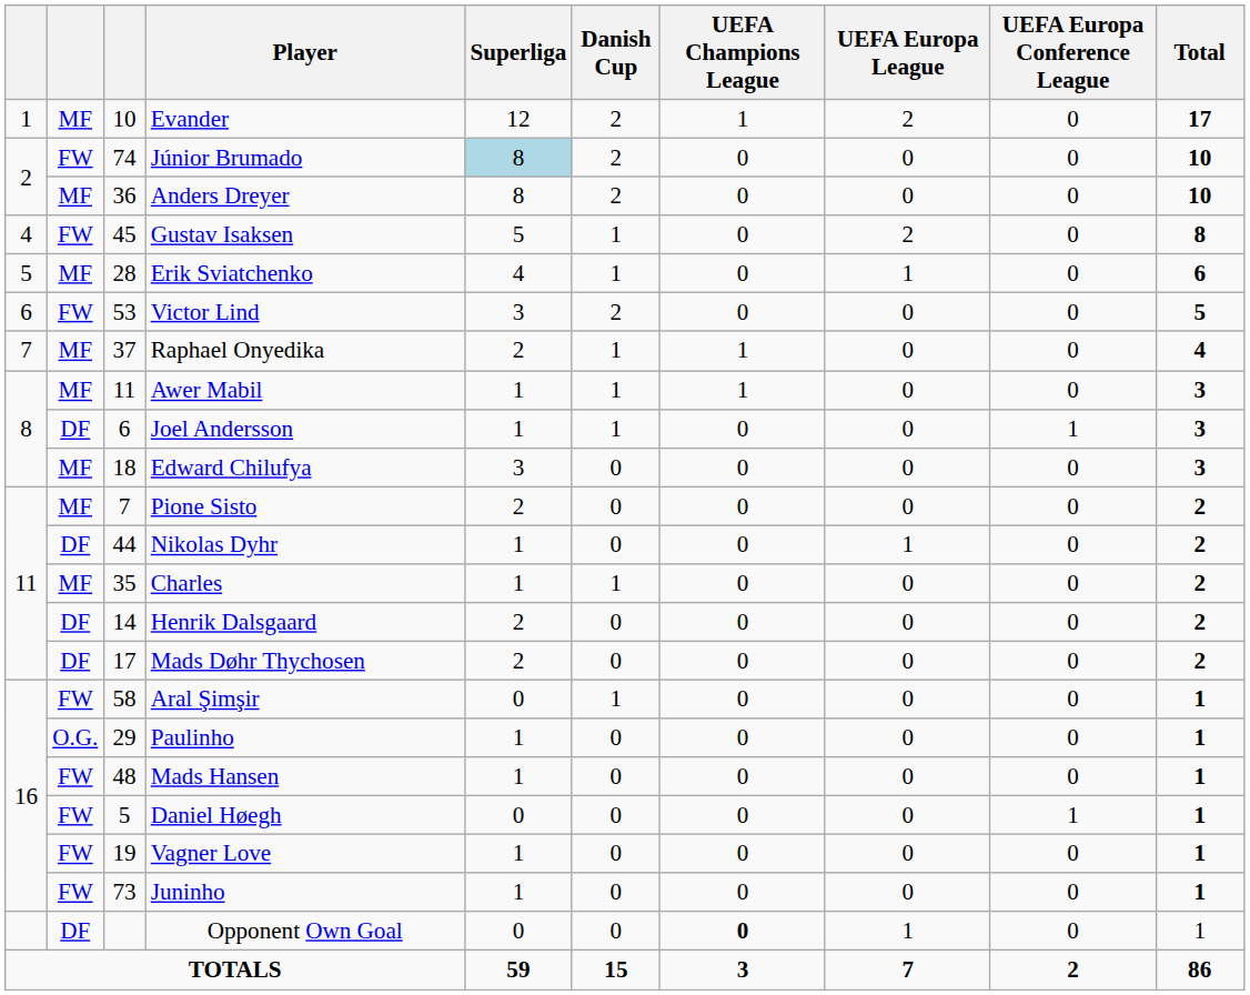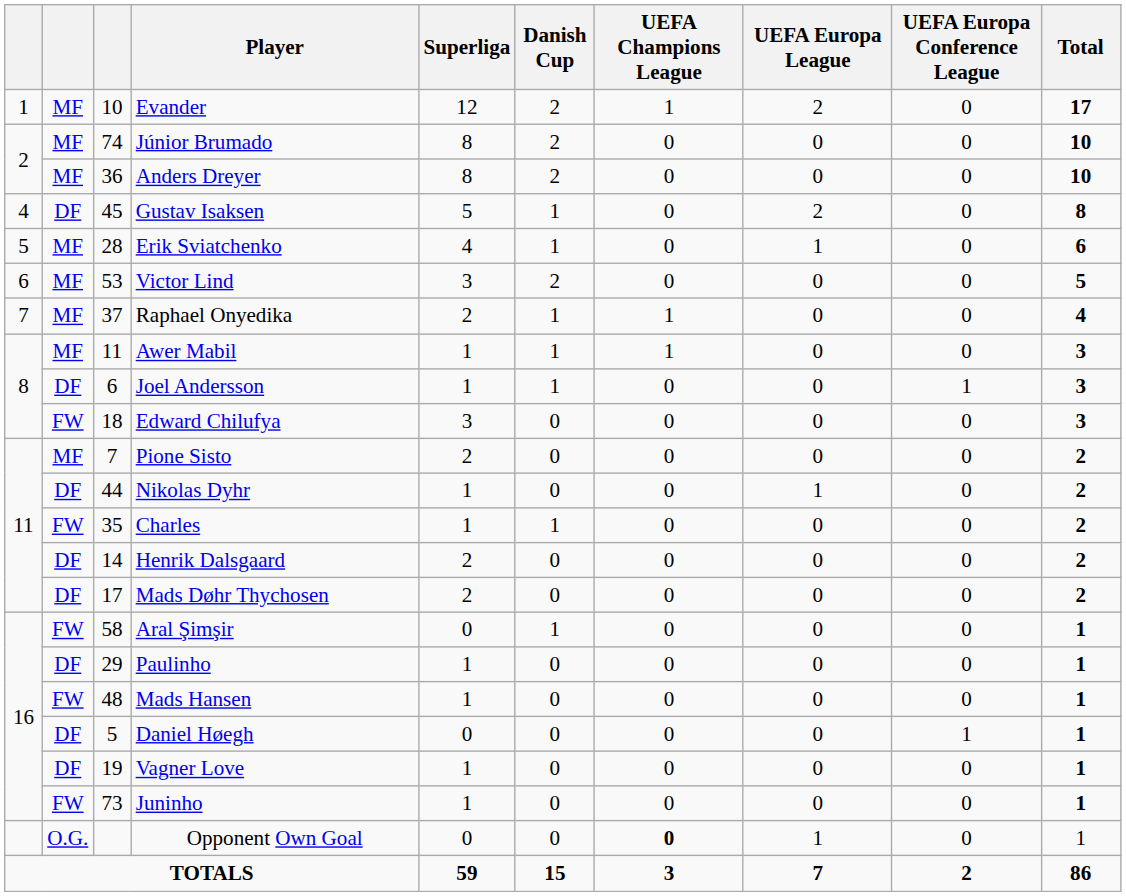Júnior Brumado | column 2: FW -> MF
Júnior Brumado | Superliga: lightblue background -> no background
Gustav Isaksen | column 2: FW -> DF
Victor Lind | column 2: FW -> MF
Edward Chilufya | column 2: MF -> FW
Charles | column 2: MF -> FW
Paulinho | column 2: O.G. -> DF
Daniel Høegh | column 2: FW -> DF
Vagner Love | column 2: FW -> DF
Opponent Own Goal | column 2: DF -> O.G.
